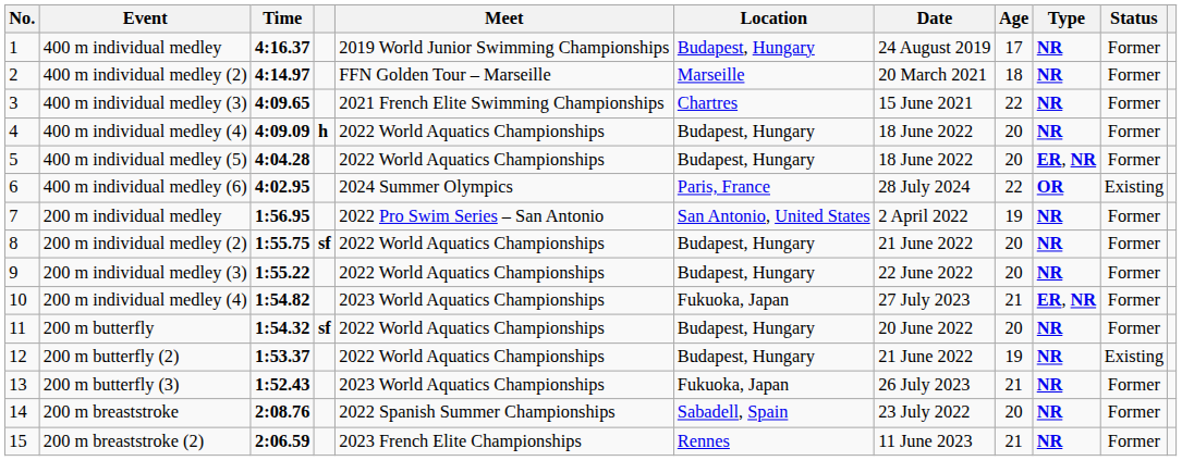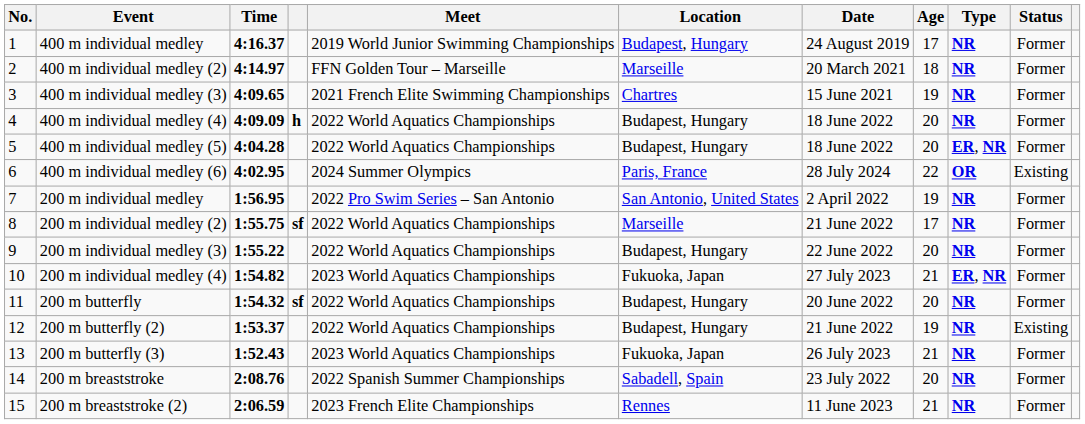400 m individual medley (3) | Age: 22 -> 19
200 m individual medley (2) | Location: Budapest, Hungary -> Marseille
200 m individual medley (2) | Age: 20 -> 17
